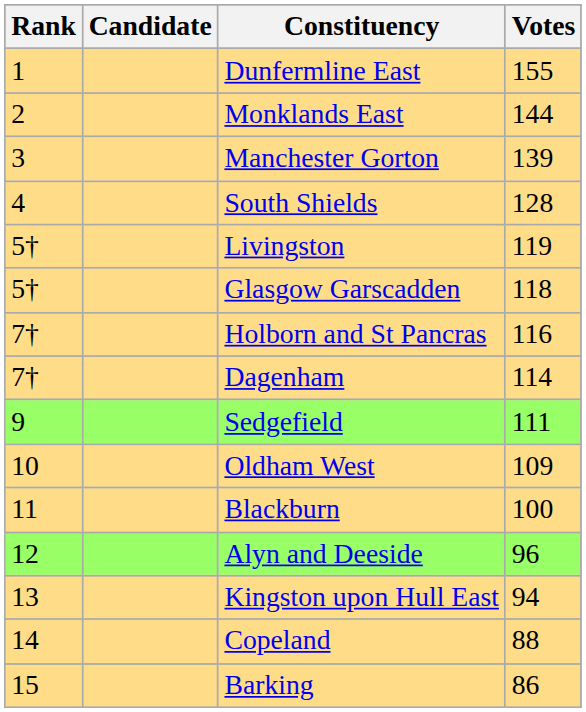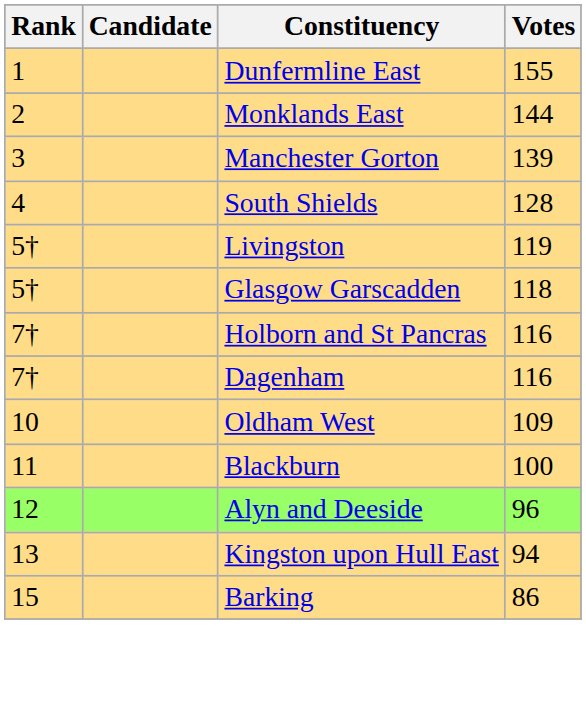Dagenham | Votes: 114 -> 116
- row: 9 | Sedgefield | 111
- row: 14 | Copeland | 88
